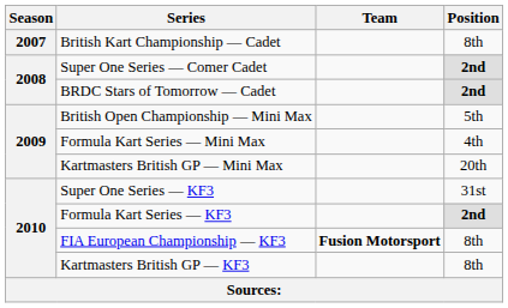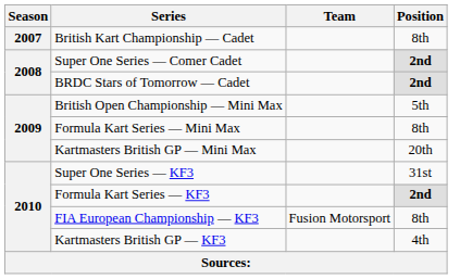Formula Kart Series — Mini Max | Position: 4th -> 8th
FIA European Championship — KF3 | Team: bold -> normal
Kartmasters British GP — KF3 | Position: 8th -> 4th
